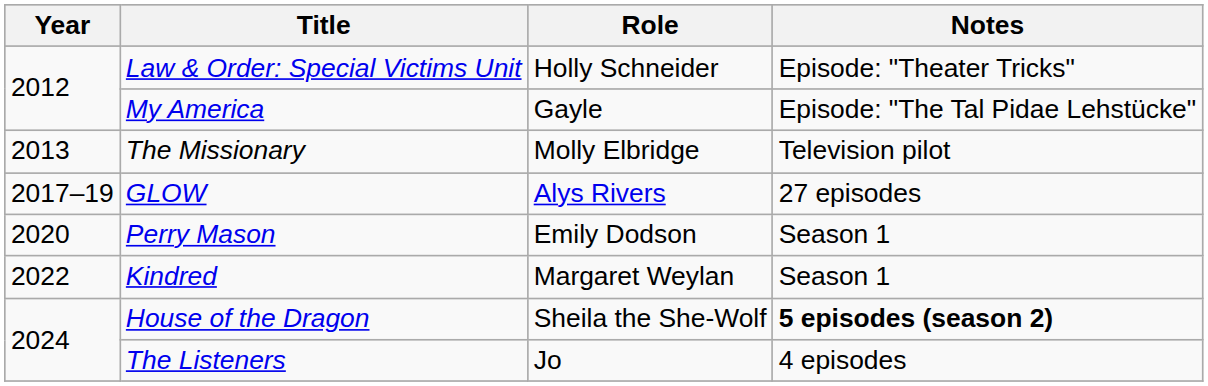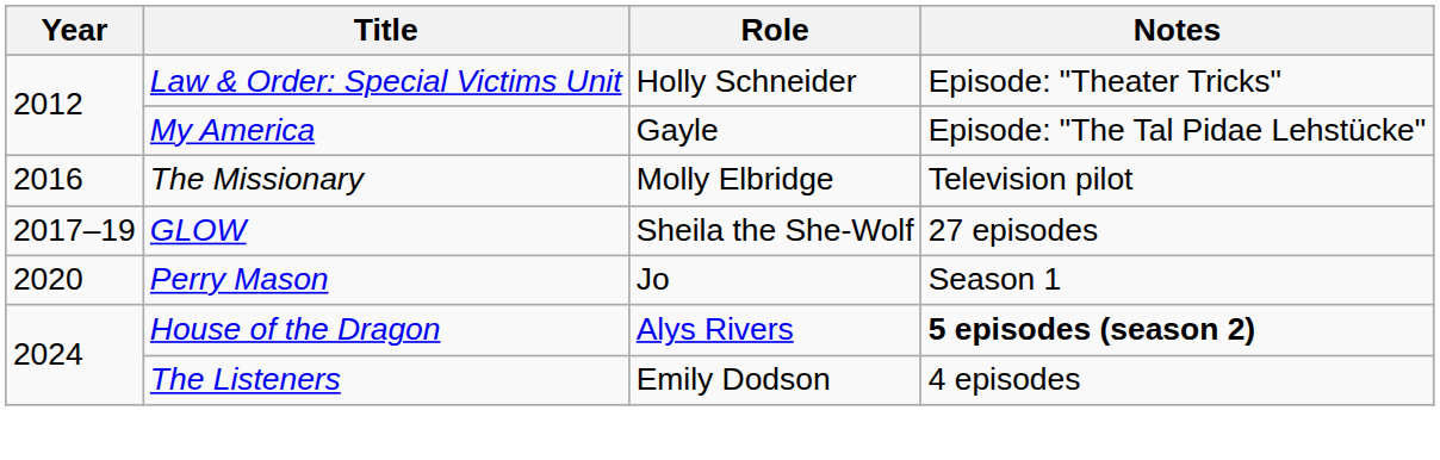The Missionary | Year: 2013 -> 2016
GLOW | Role: Alys Rivers -> Sheila the She-Wolf
Perry Mason | Role: Emily Dodson -> Jo
- row: 2022 | Kindred | Margaret Weylan | Season 1
House of the Dragon | Role: Sheila the She-Wolf -> Alys Rivers
The Listeners | Role: Jo -> Emily Dodson
